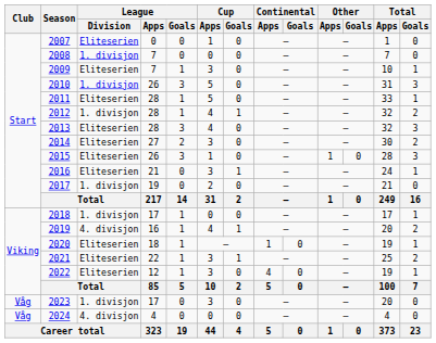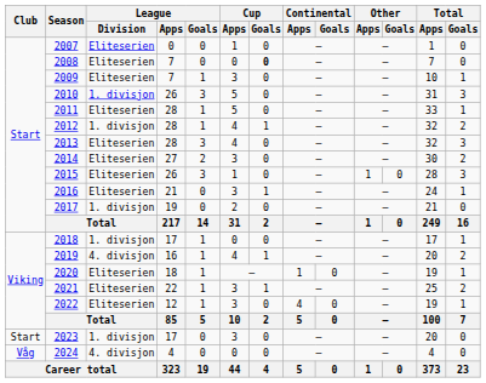2008 | League / Division: 1. divisjon -> Eliteserien
2008 | Cup / Goals: normal -> bold
2023 | Club: Våg -> Start
